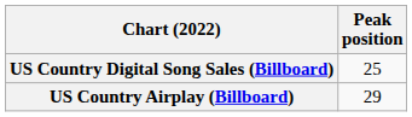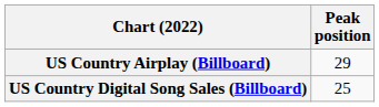rows swapped: US Country Airplay (Billboard) <-> US Country Digital Song Sales (Billboard)
